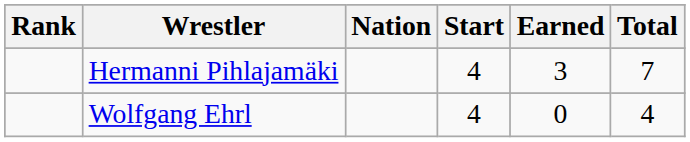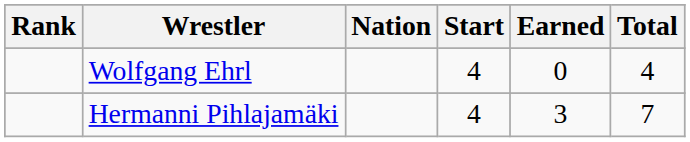rows swapped: Wolfgang Ehrl <-> Hermanni Pihlajamäki
